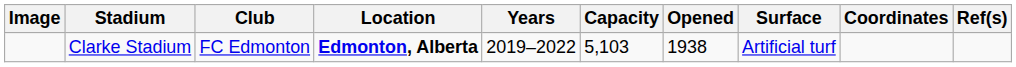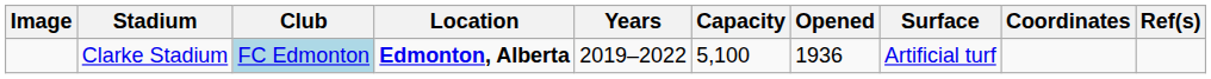Clarke Stadium | Club: no background -> lightblue background
Clarke Stadium | Capacity: 5,103 -> 5,100
Clarke Stadium | Opened: 1938 -> 1936
